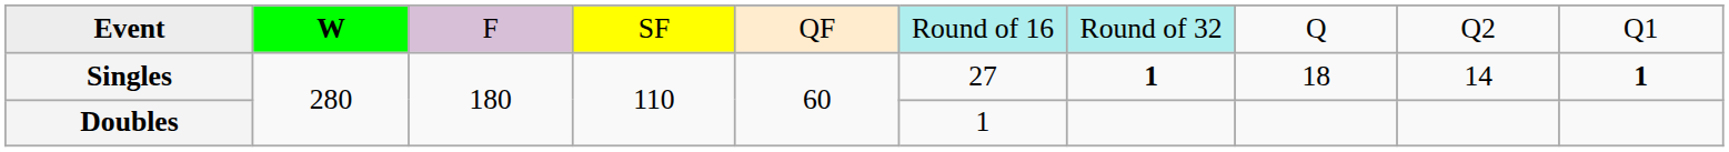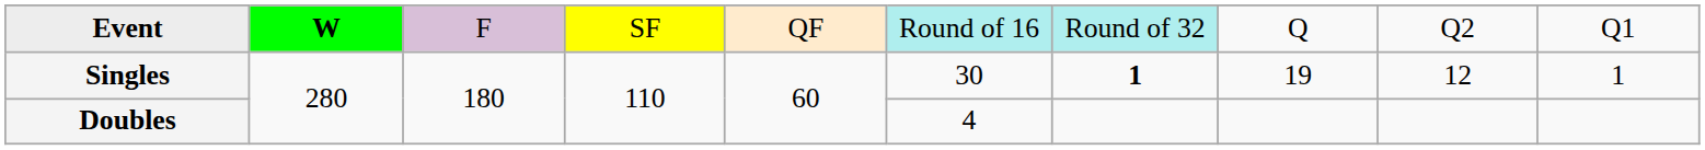Singles | column 6: 27 -> 30
Singles | column 8: 18 -> 19
Singles | column 9: 14 -> 12
Singles | column 10: bold -> normal
Doubles | column 6: 1 -> 4
